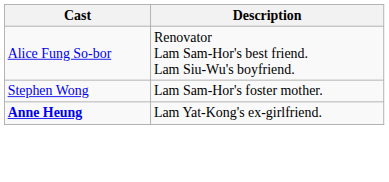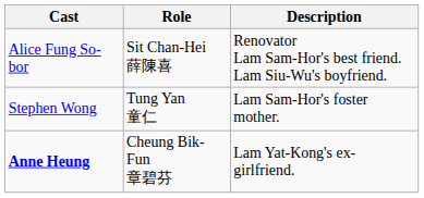+ column: Role | Sit Chan-Hei 薛陳喜 | Tung Yan 童仁 | Cheung Bik-Fun 章碧芬
